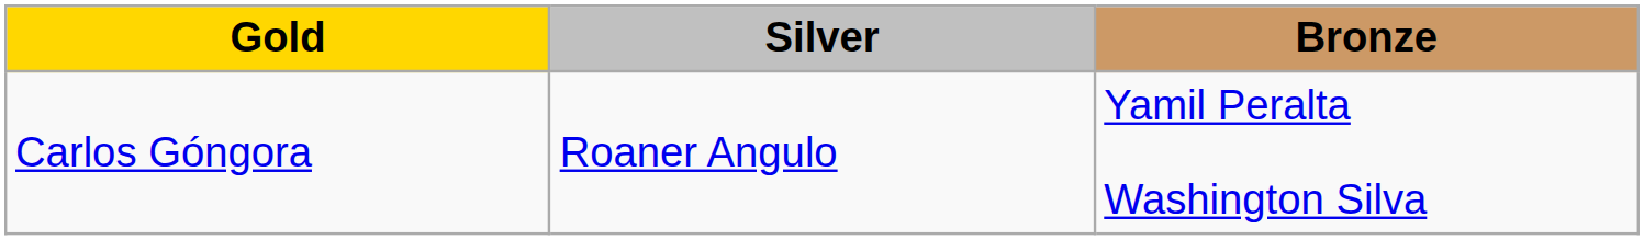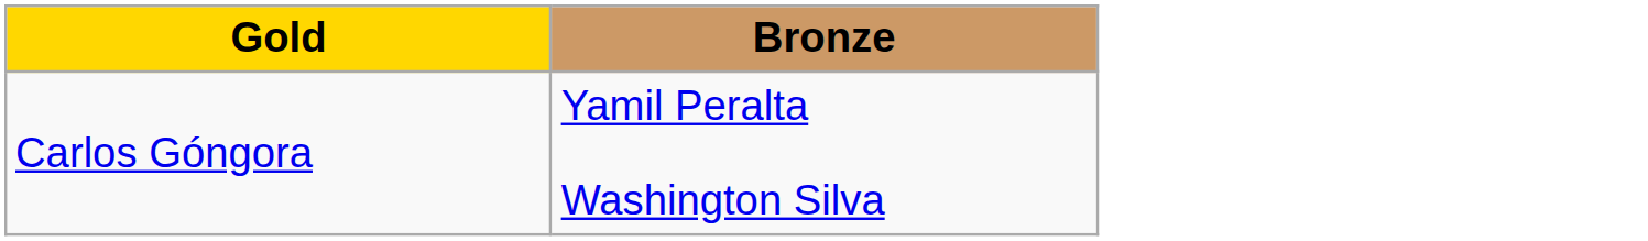- column: Silver | Roaner Angulo
